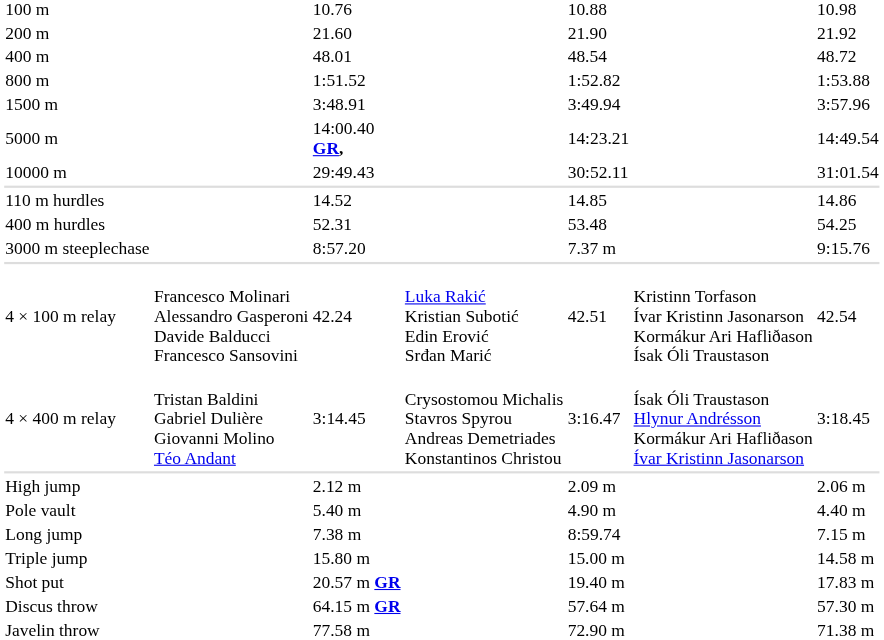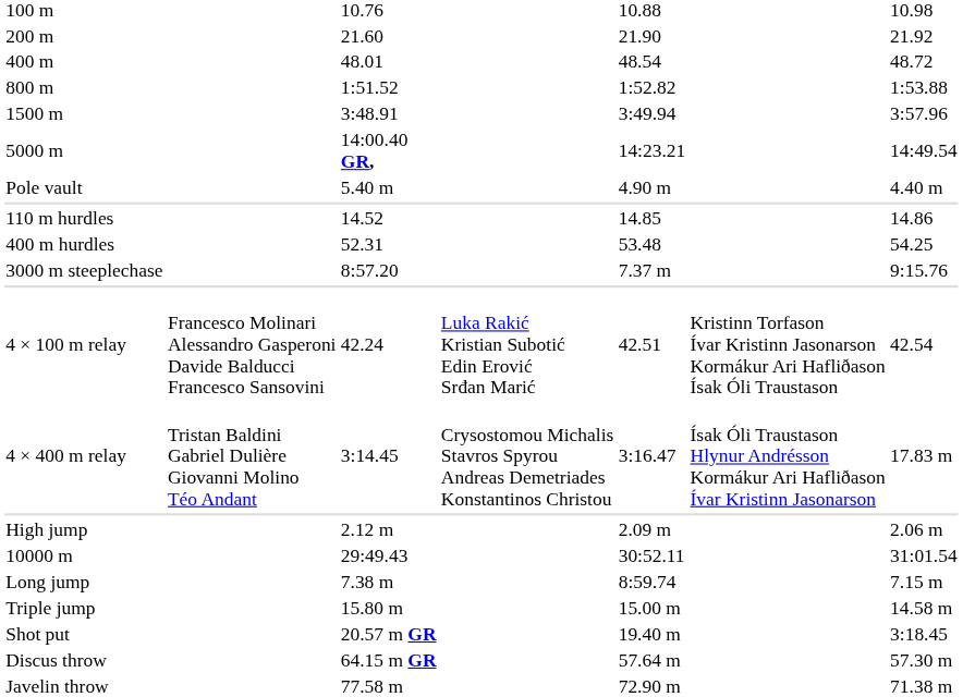rows swapped: 10000 m <-> Pole vault
4 × 400 m relay | column 7: 3:18.45 -> 17.83 m
Shot put | column 7: 17.83 m -> 3:18.45
